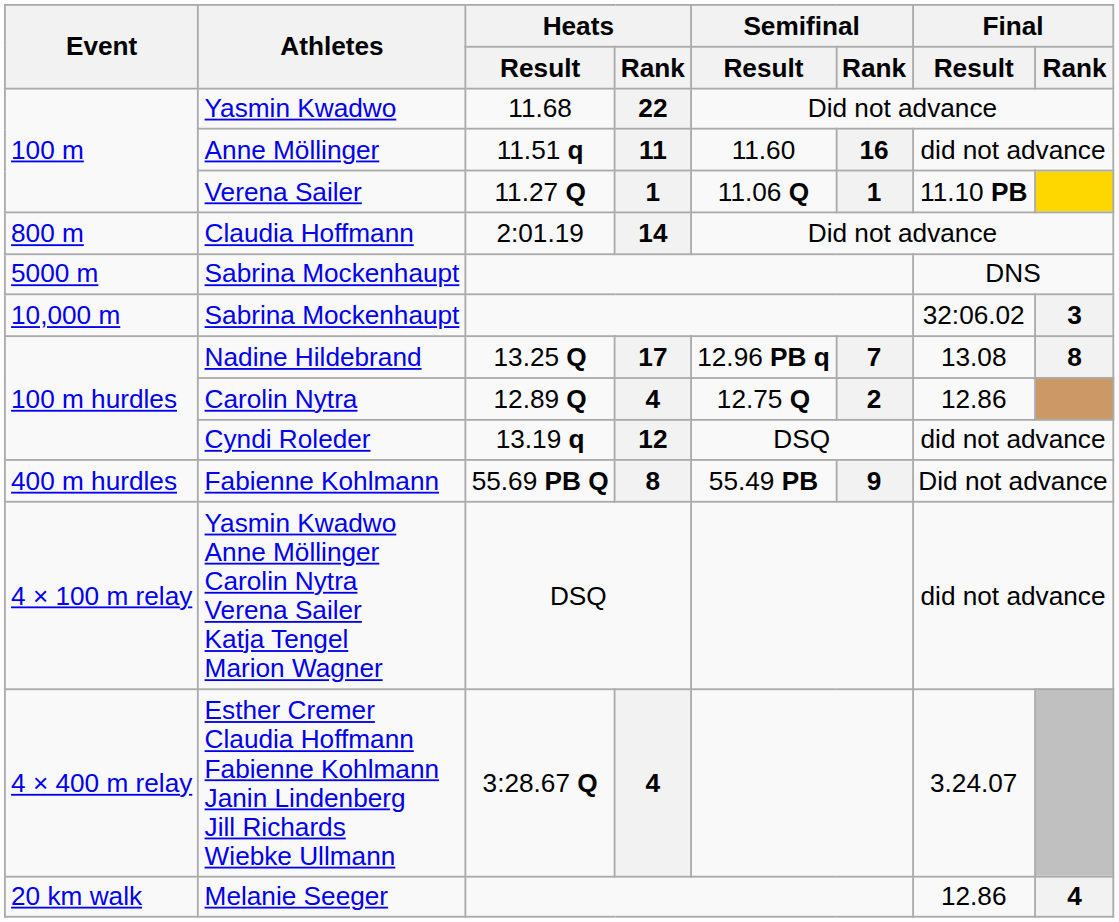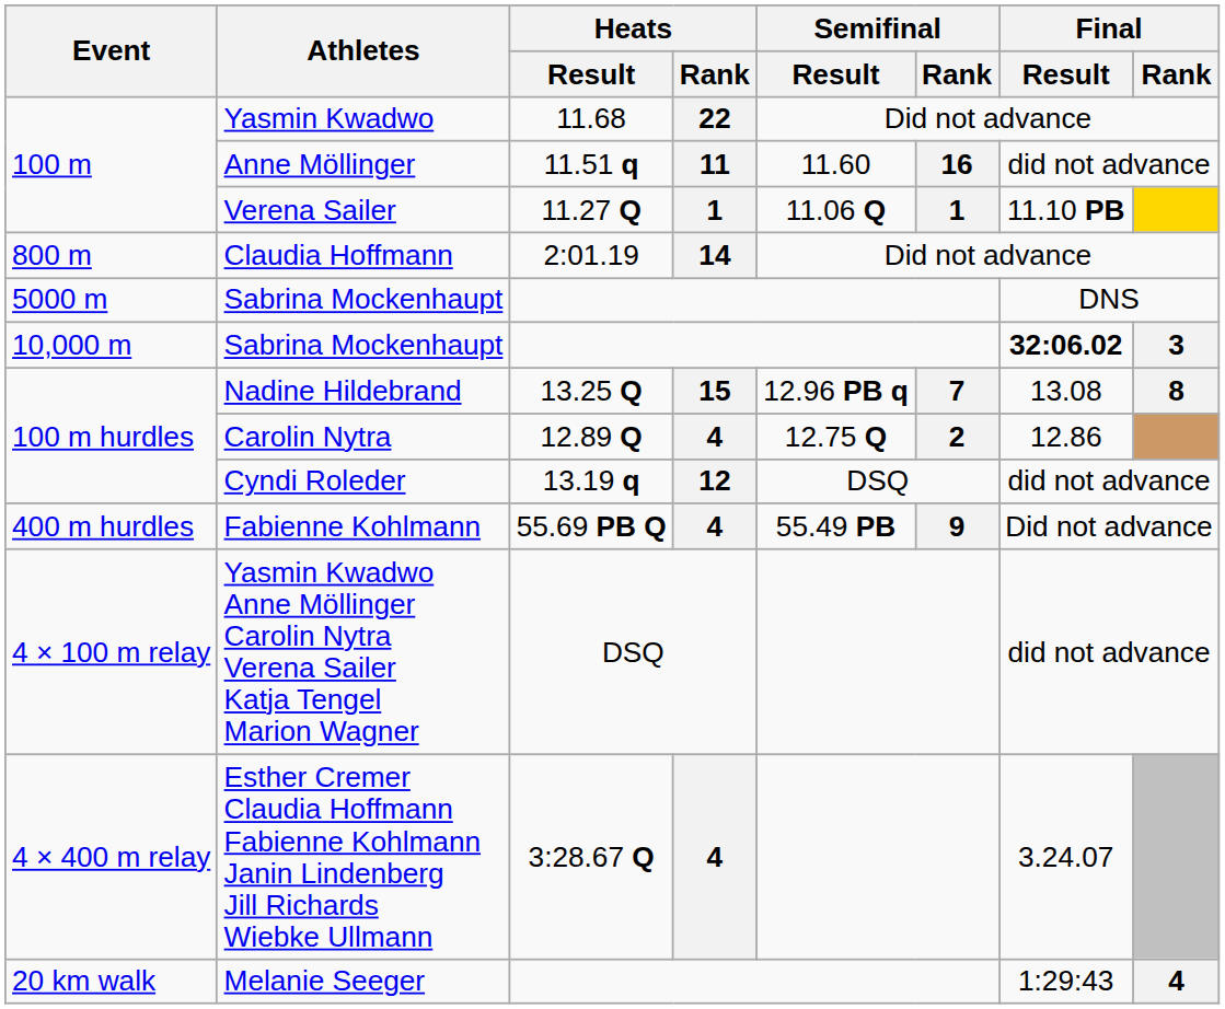10,000 m / Sabrina Mockenhaupt | Final / Result: normal -> bold
Nadine Hildebrand | Heats / Rank: 17 -> 15
Fabienne Kohlmann | Heats / Rank: 8 -> 4
Melanie Seeger | Final / Result: 12.86 -> 1:29:43
